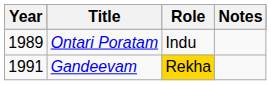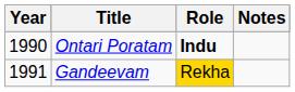Ontari Poratam | Year: 1989 -> 1990
Ontari Poratam | Role: normal -> bold
